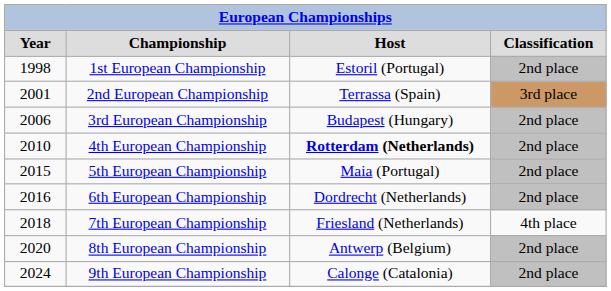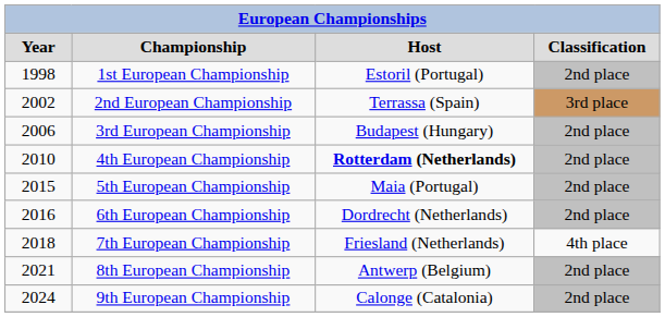2nd European Championship | column 1: 2001 -> 2002
8th European Championship | column 1: 2020 -> 2021
